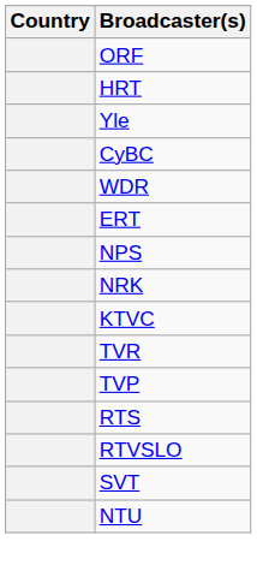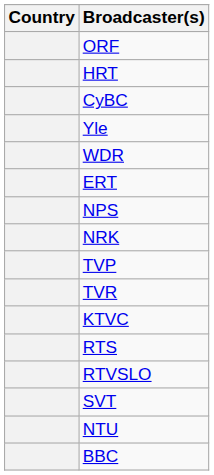rows swapped: CyBC <-> Yle
rows swapped: TVP <-> KTVC
+ row: BBC
